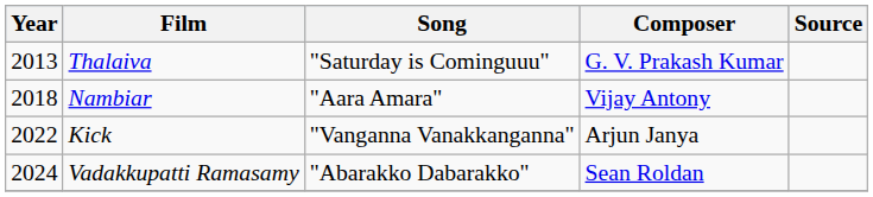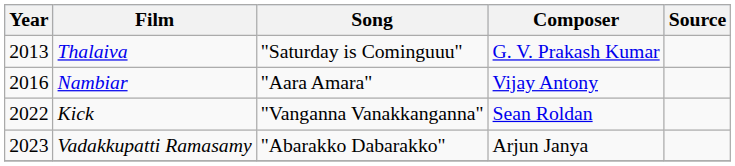Nambiar | Year: 2018 -> 2016
Kick | Composer: Arjun Janya -> Sean Roldan
Vadakkupatti Ramasamy | Year: 2024 -> 2023
Vadakkupatti Ramasamy | Composer: Sean Roldan -> Arjun Janya
